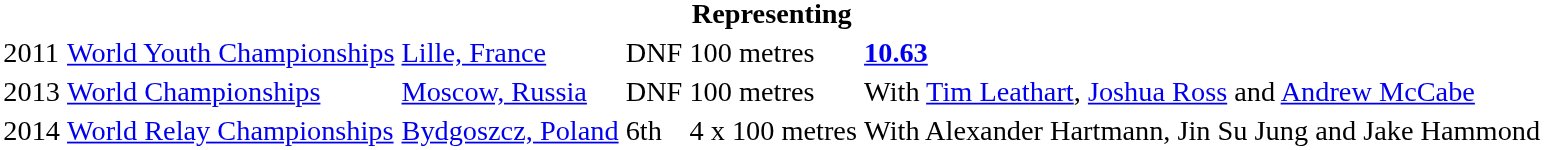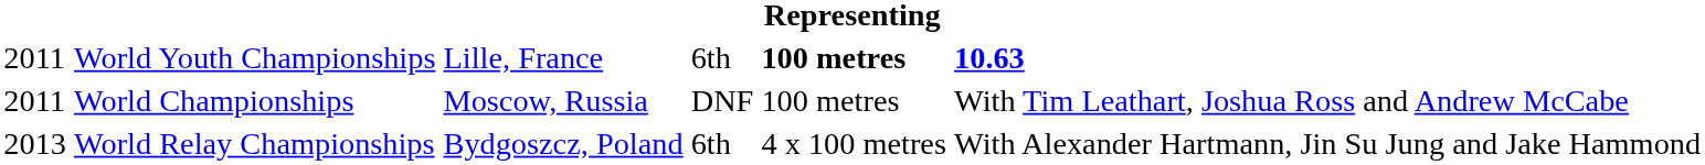World Youth Championships | column 4: DNF -> 6th
World Youth Championships | column 5: normal -> bold
World Championships | column 1: 2013 -> 2011
World Relay Championships | column 1: 2014 -> 2013
